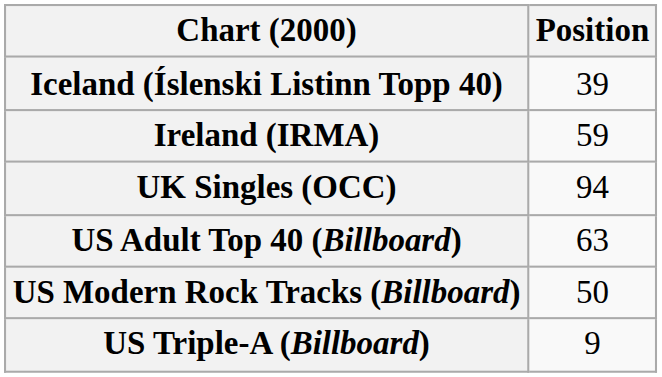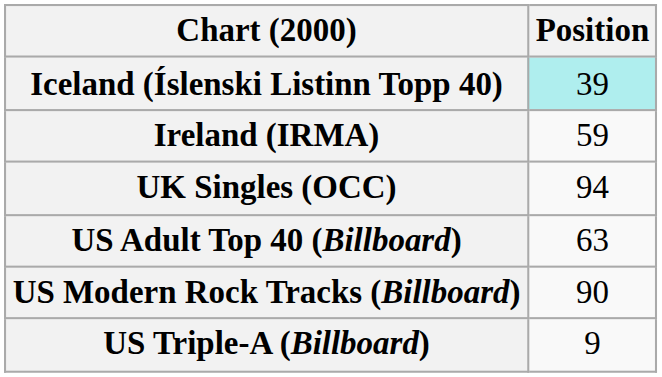Iceland (Íslenski Listinn Topp 40) | Position: no background -> paleturquoise background
US Modern Rock Tracks (Billboard) | Position: 50 -> 90
